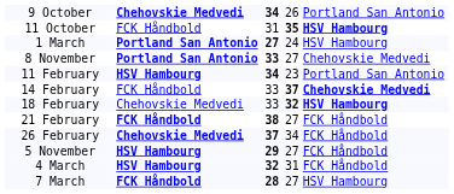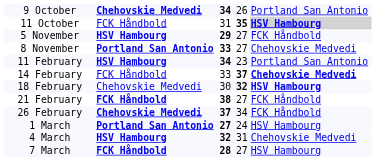11 October | column 5: no background -> lightgrey background
rows swapped: 5 November <-> 1 March
18 February | column 3: 33 -> 30
4 March | column 5: FCK Håndbold -> Chehovskie Medvedi
